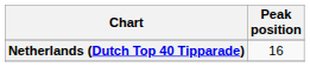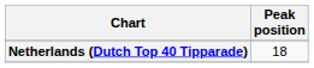Netherlands (Dutch Top 40 Tipparade) | Peak position: 16 -> 18
